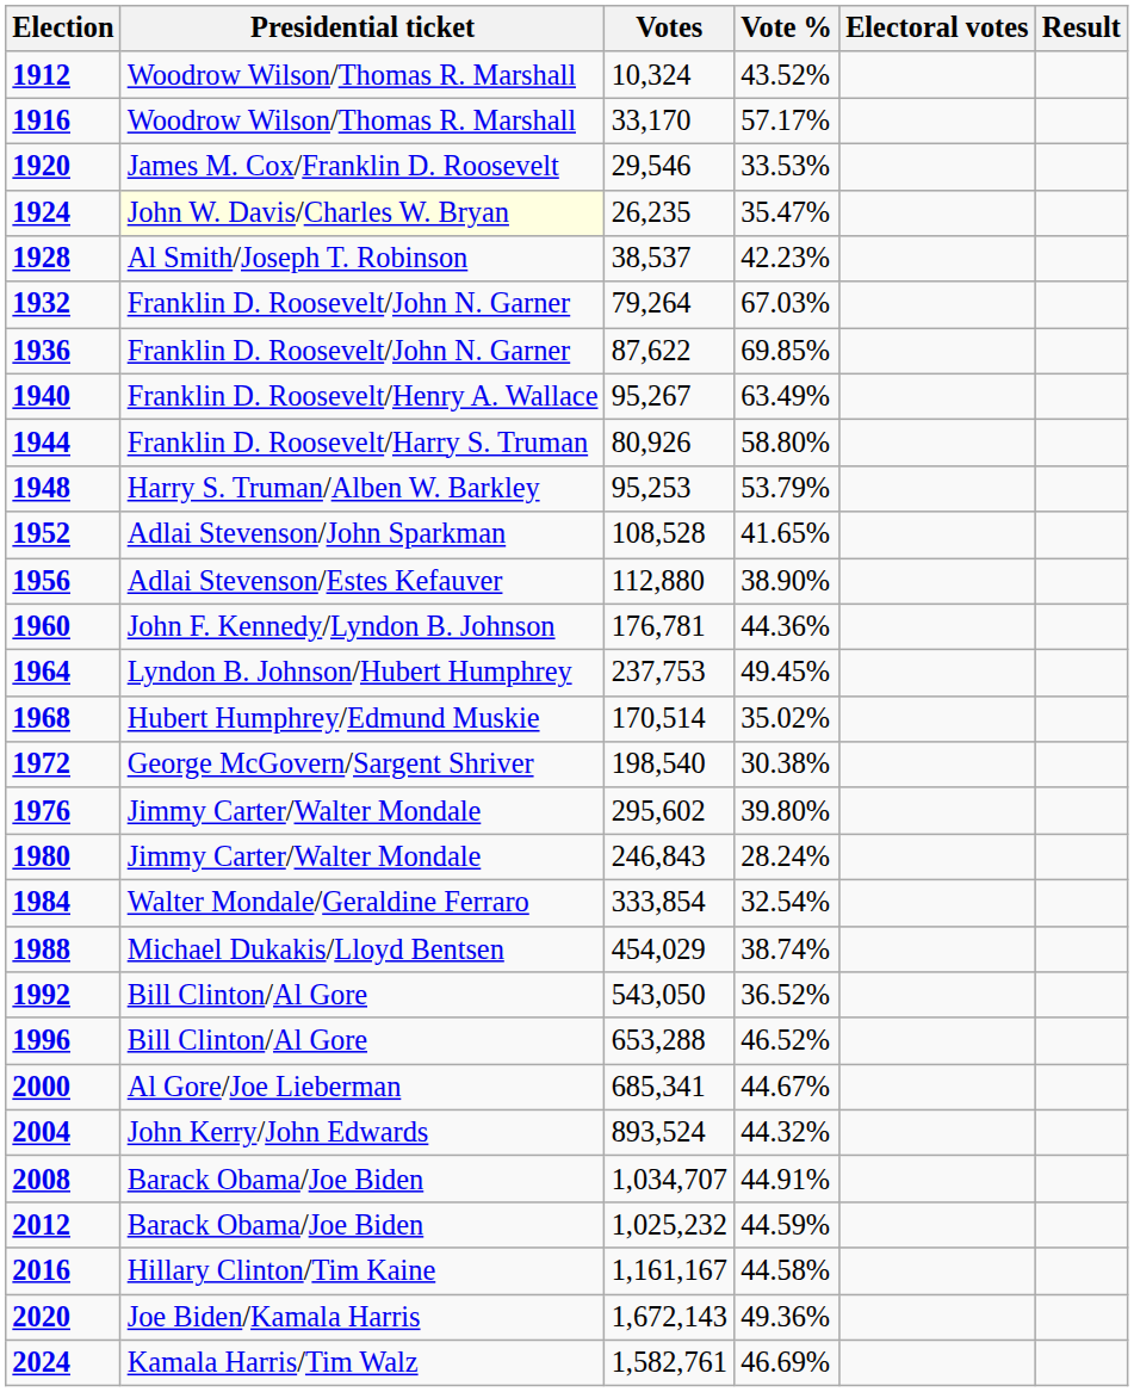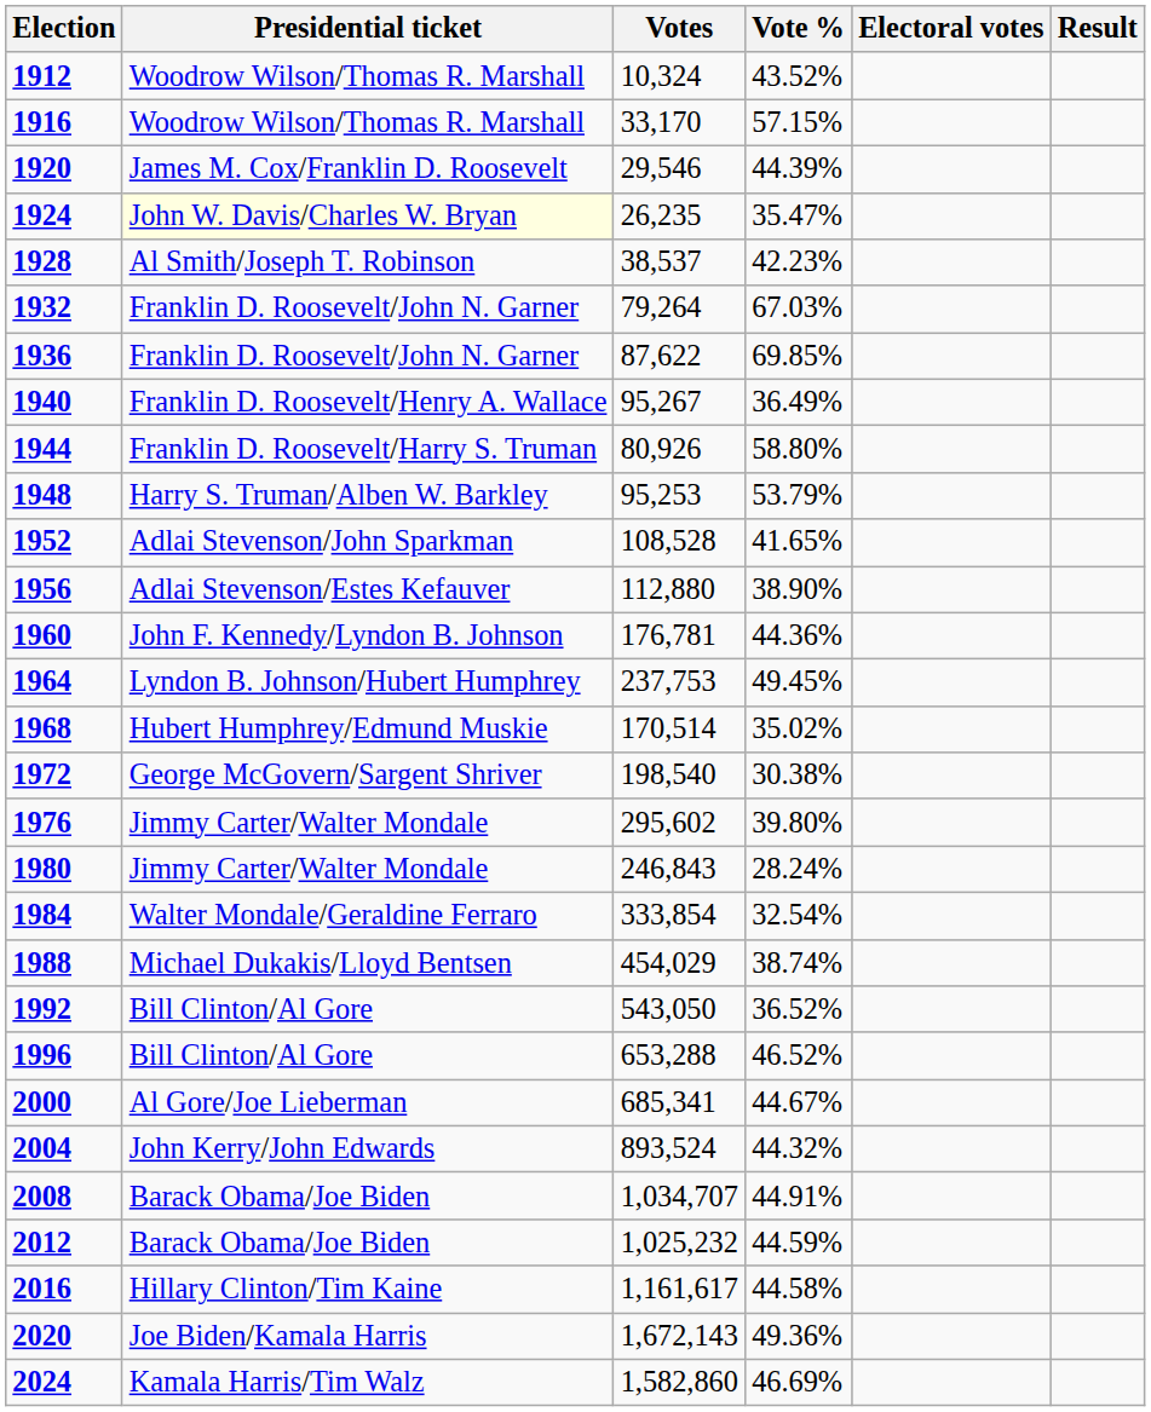1916 | Vote %: 57.17% -> 57.15%
1920 | Vote %: 33.53% -> 44.39%
1940 | Vote %: 63.49% -> 36.49%
2016 | Votes: 1,161,167 -> 1,161,617
2024 | Votes: 1,582,761 -> 1,582,860
